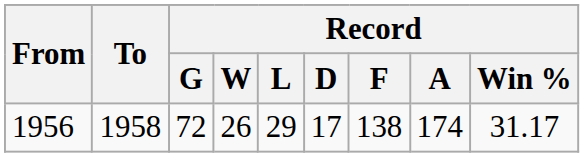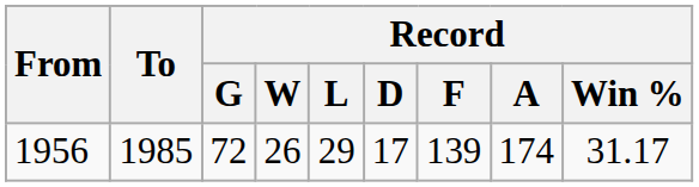1956 | To: 1958 -> 1985
1956 | Record / F: 138 -> 139
